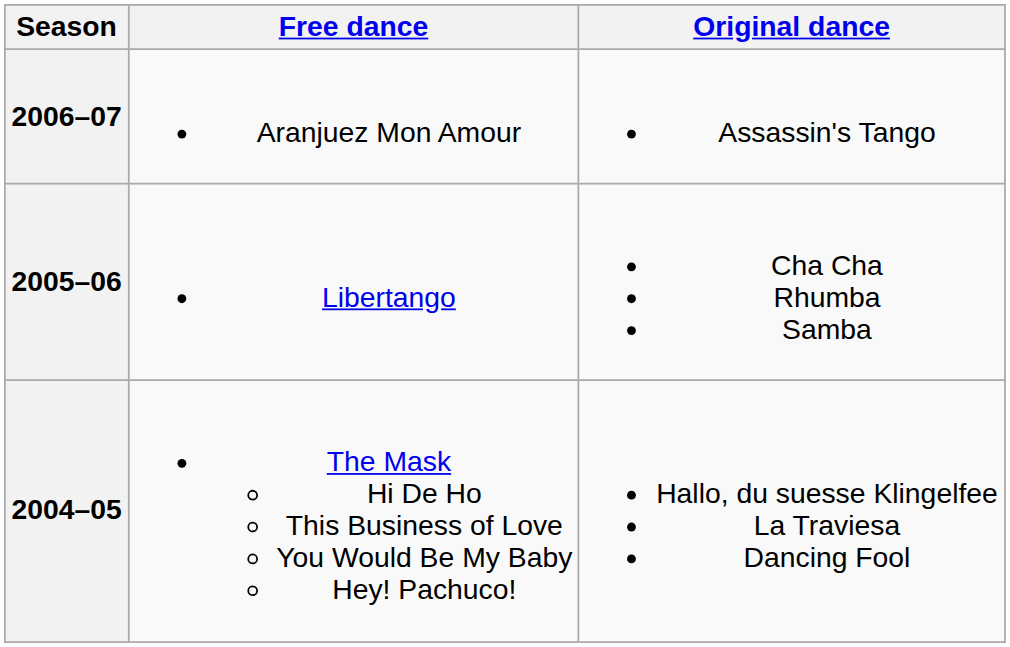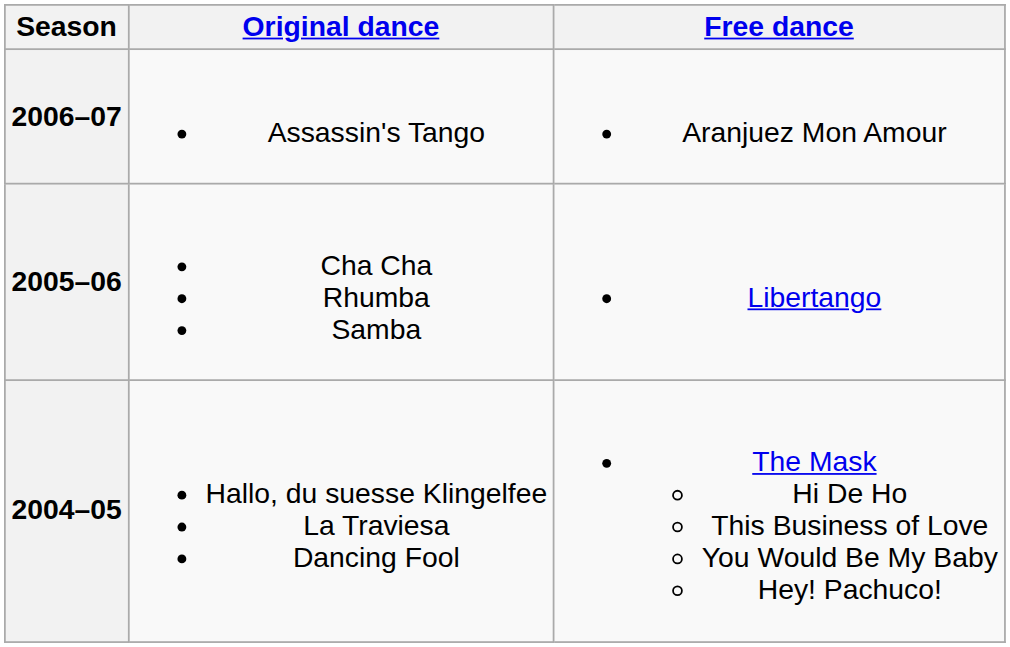columns swapped: Original dance <-> Free dance
